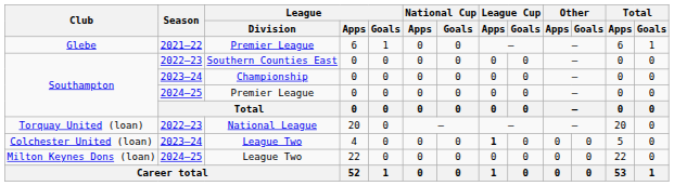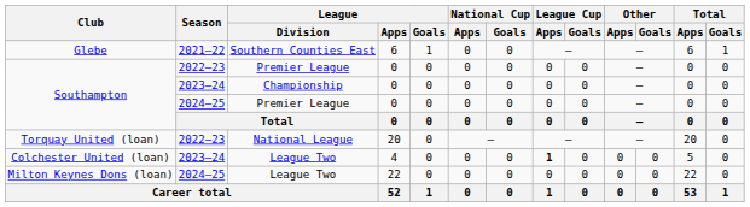Glebe | League / Division: Premier League -> Southern Counties East
Southampton / 2022–23 | League / Division: Southern Counties East -> Premier League
